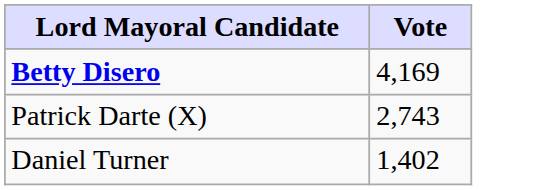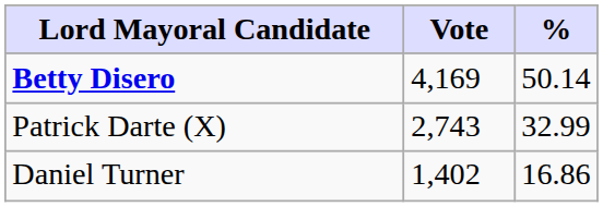+ column: % | 50.14 | 32.99 | 16.86
